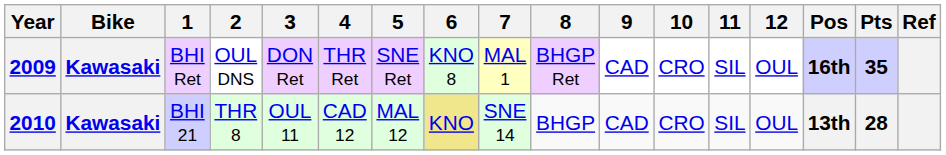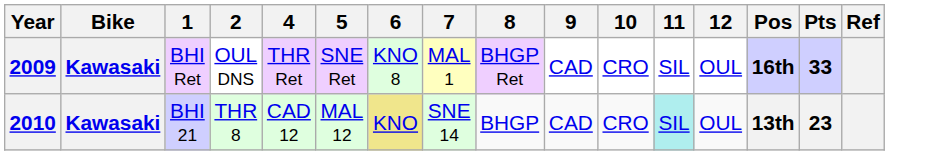- column: 3 | DON Ret | OUL 11
2009 | Pts: 35 -> 33
2010 | 11: no background -> paleturquoise background
2010 | Pts: 28 -> 23
